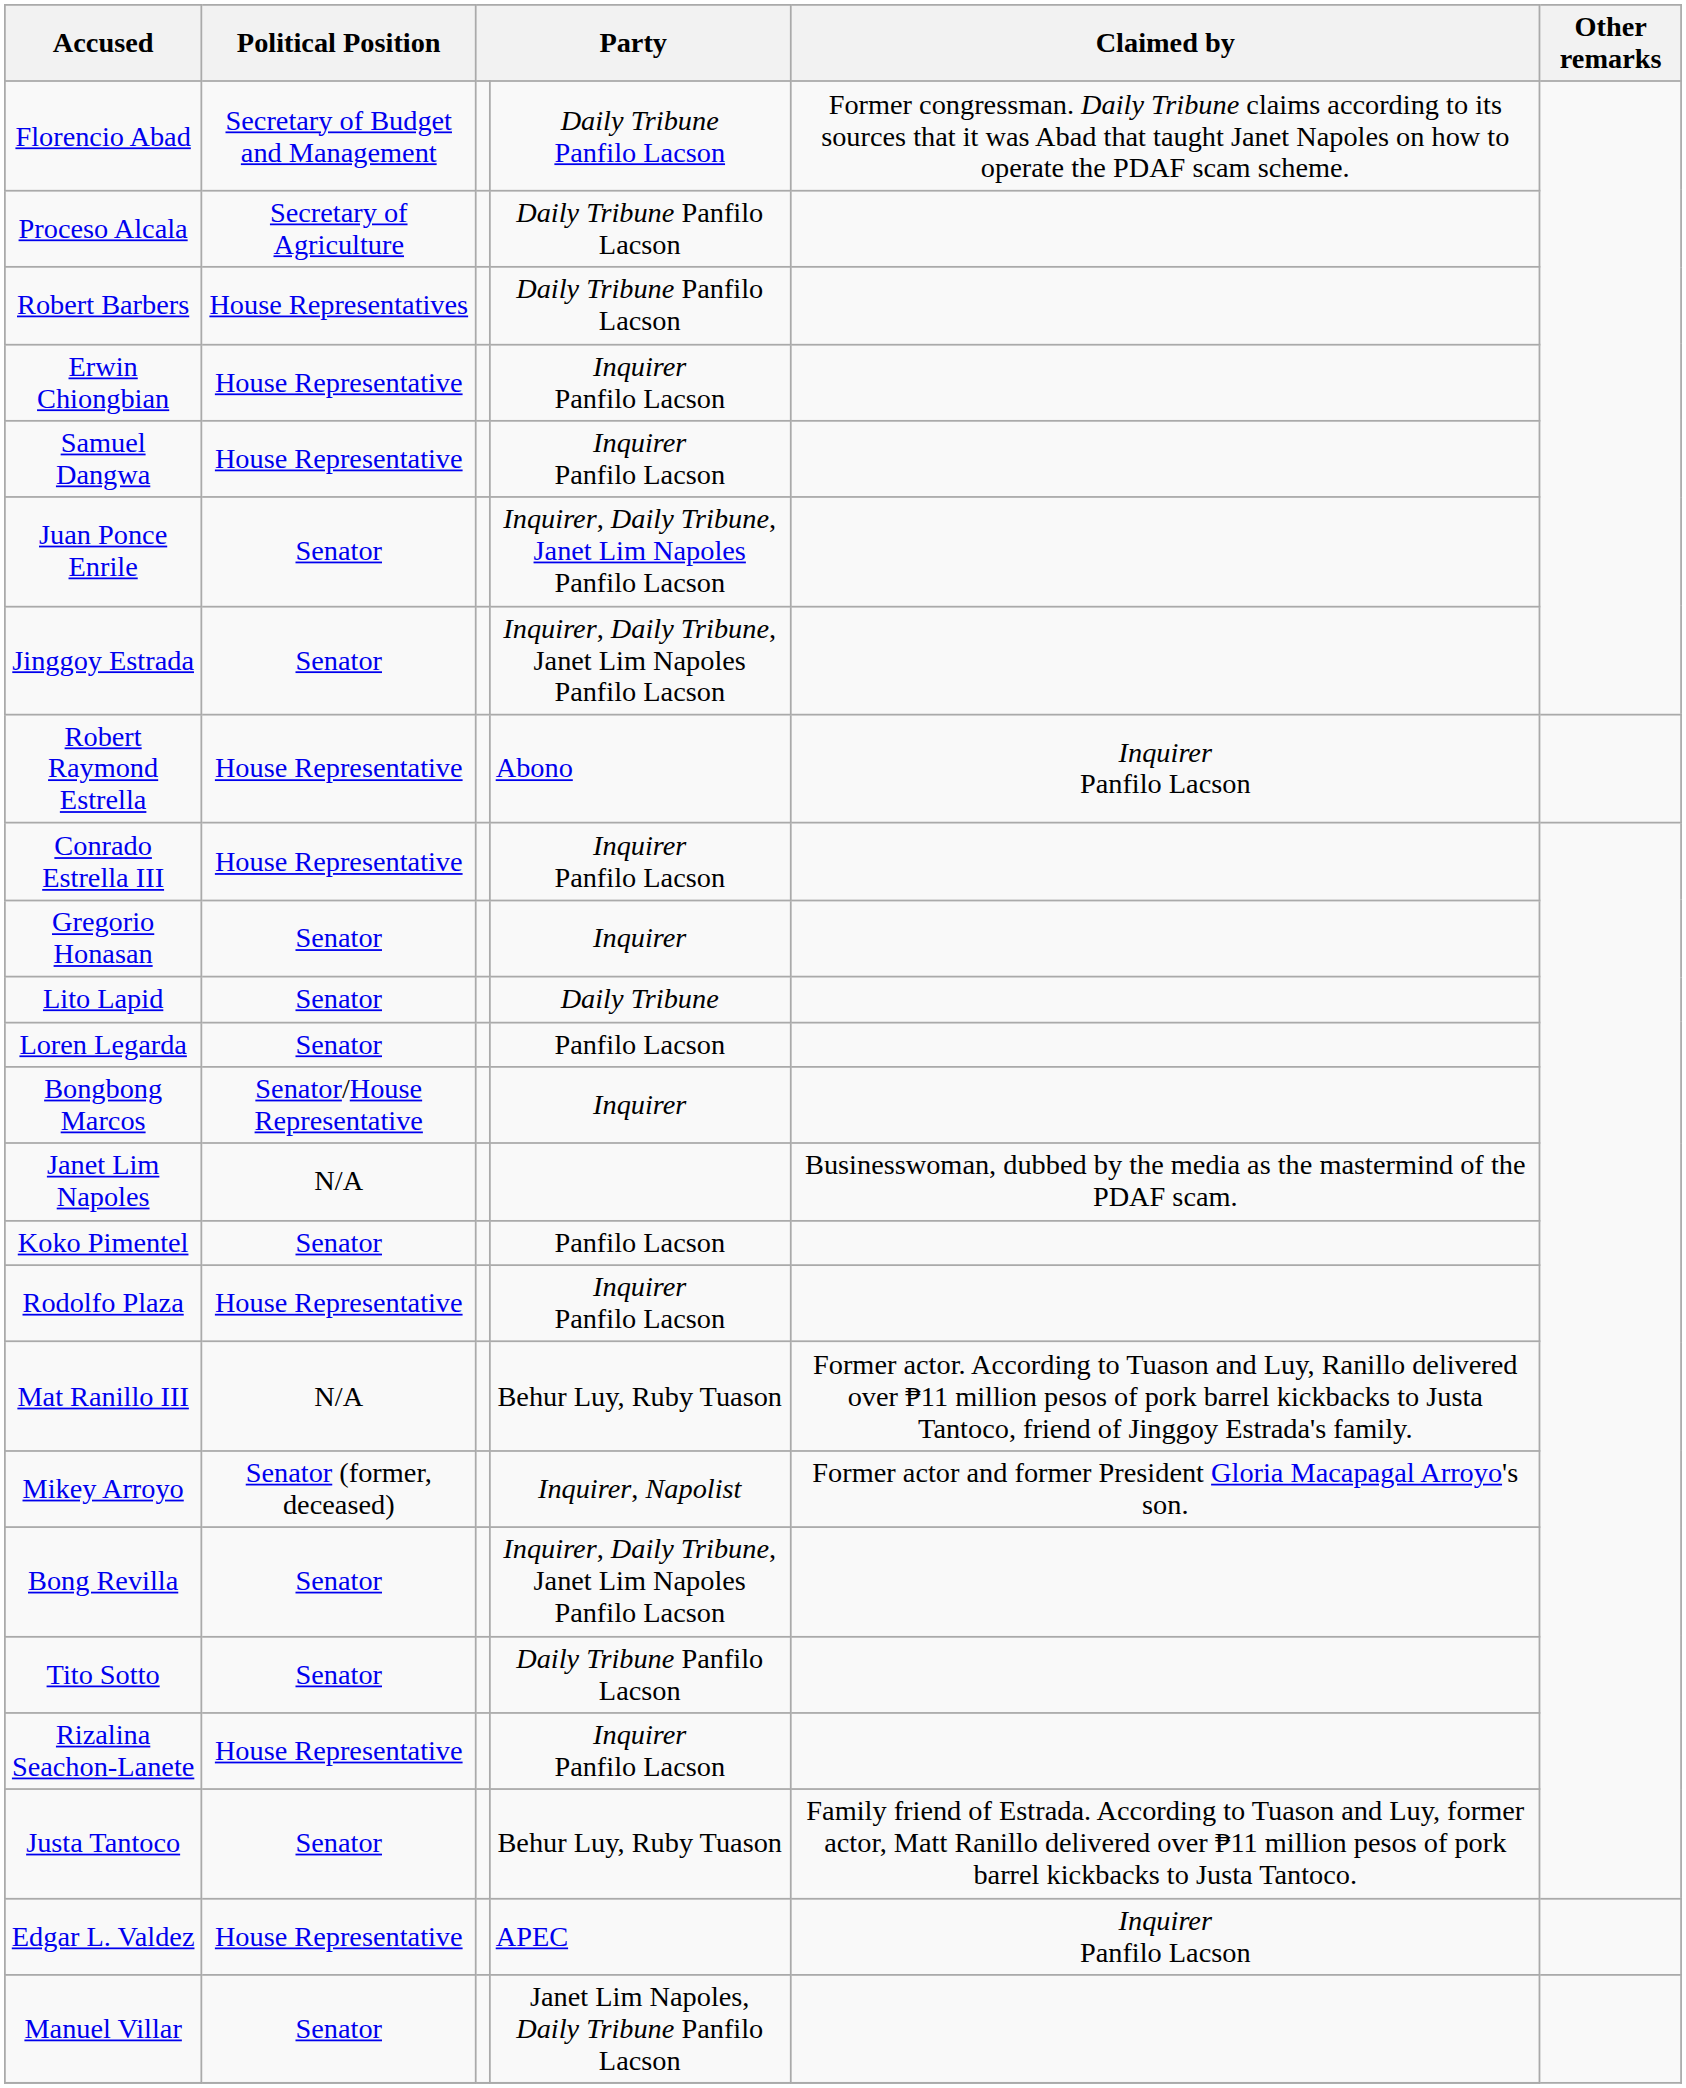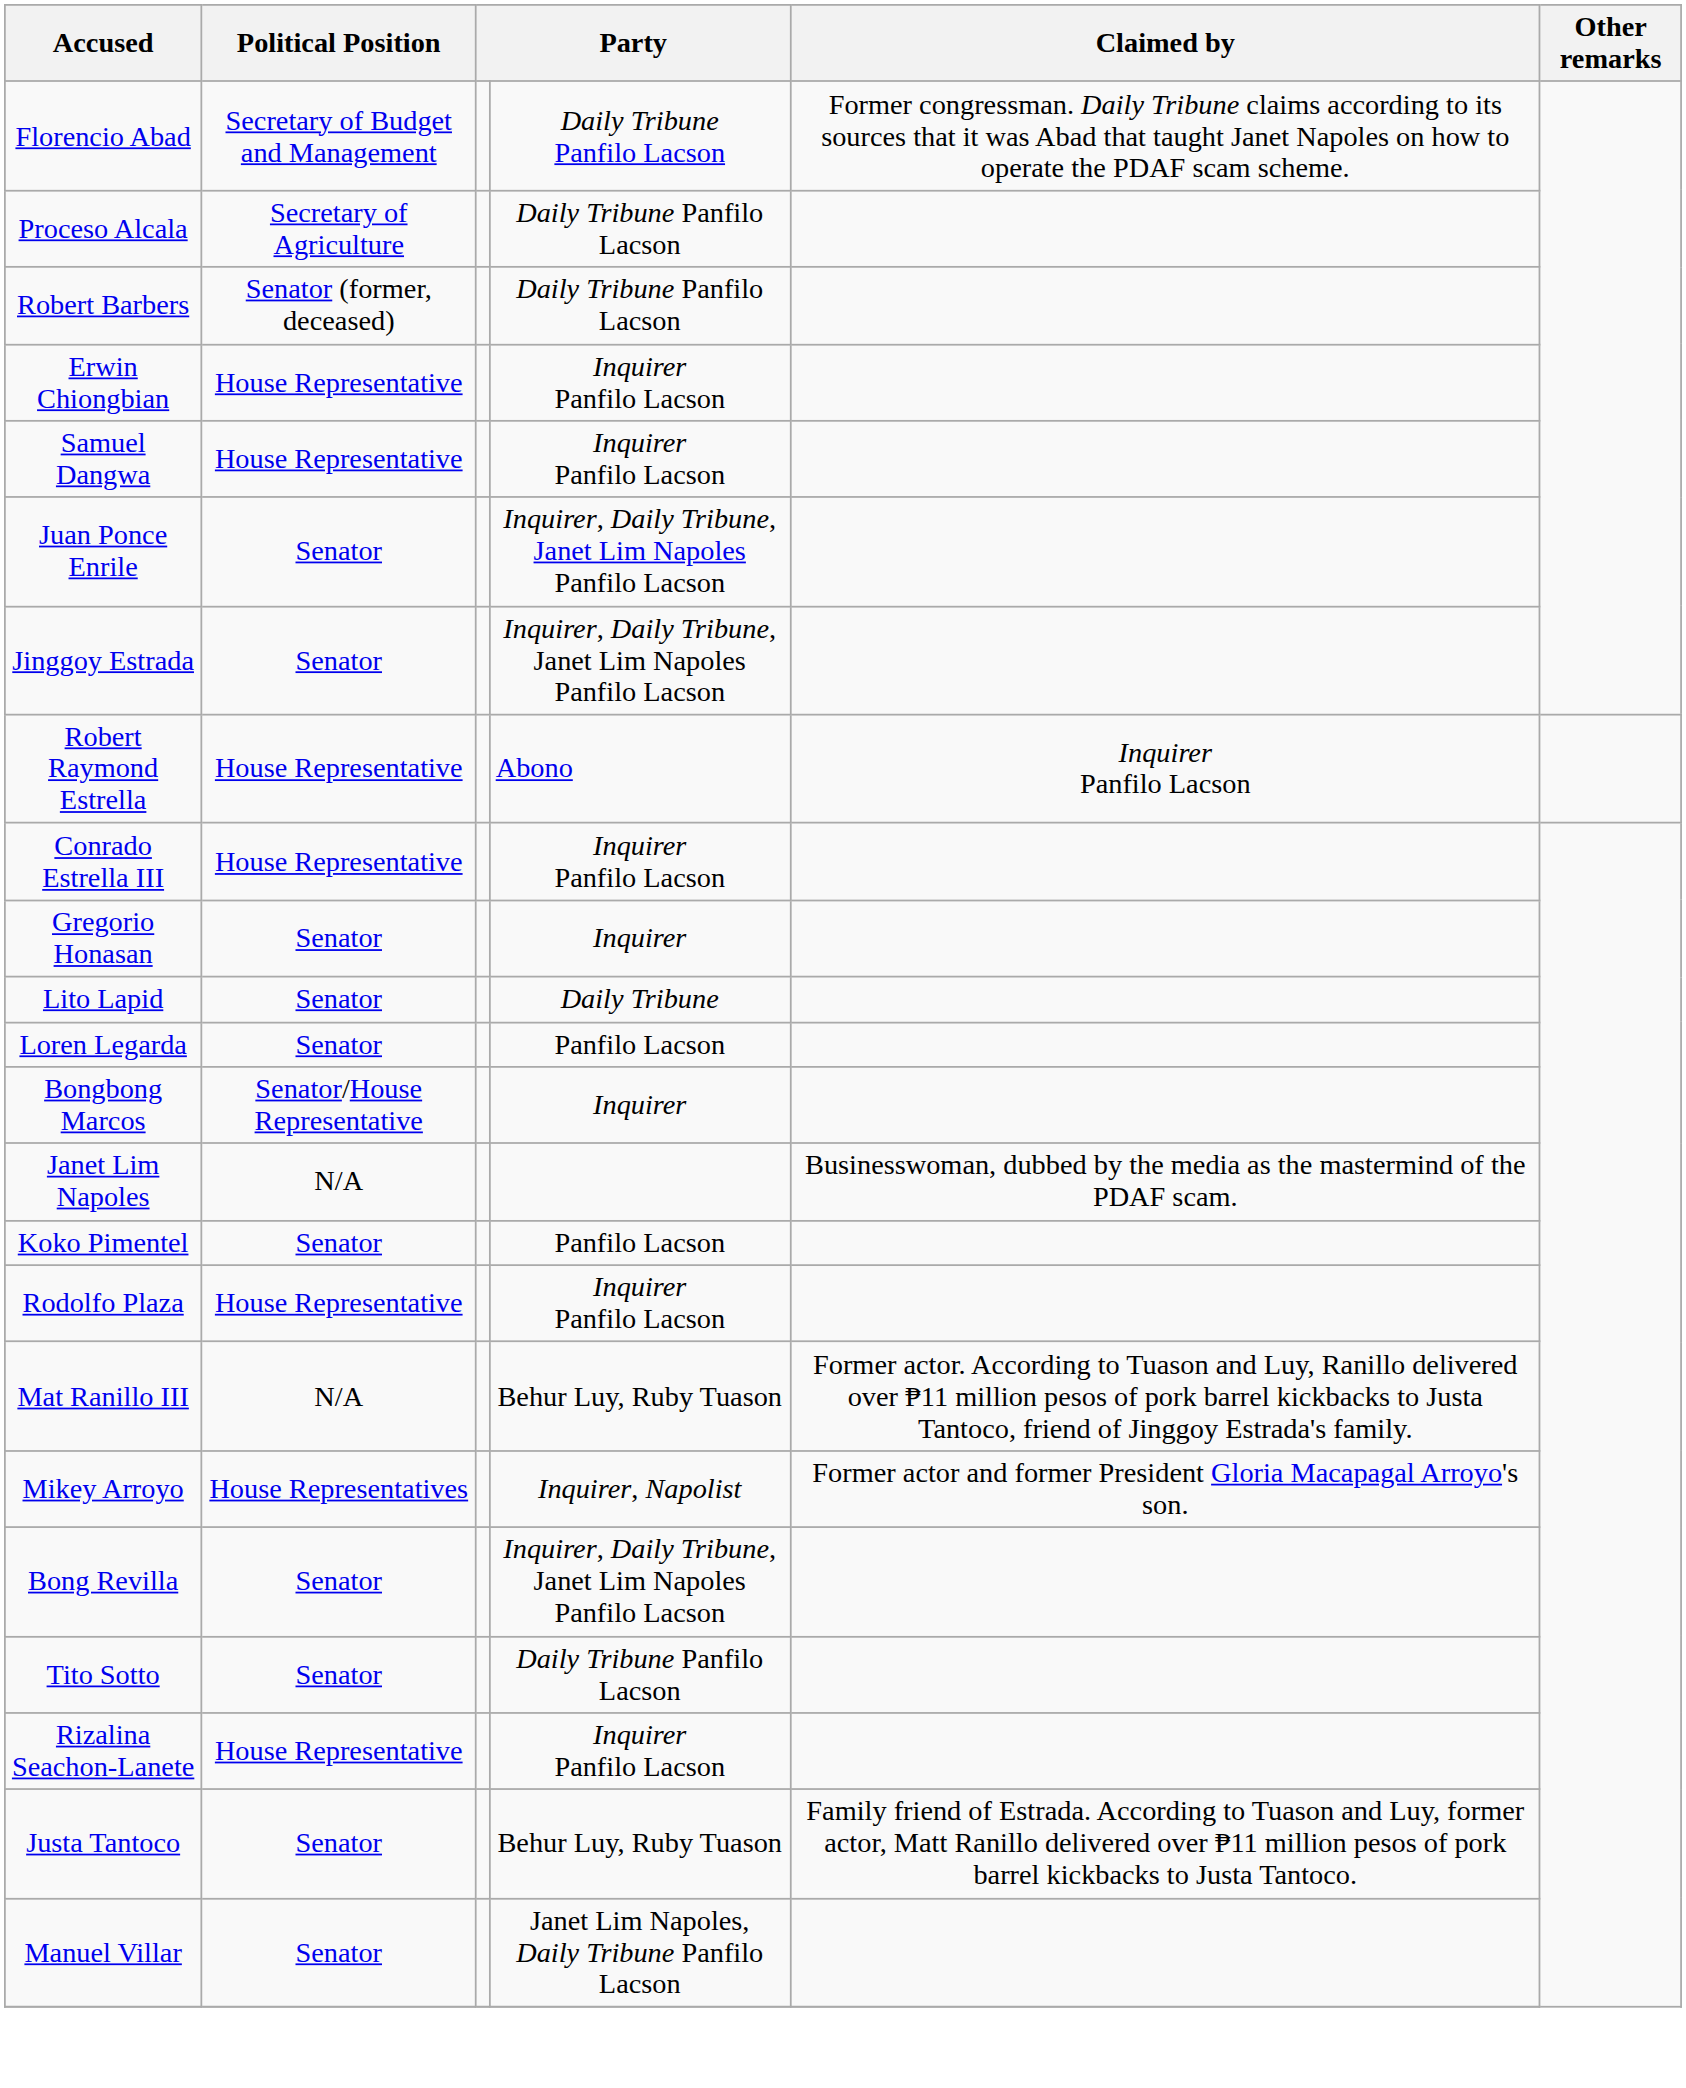Robert Barbers | Political Position: House Representatives -> Senator (former, deceased)
Mikey Arroyo | Political Position: Senator (former, deceased) -> House Representatives
- row: Edgar L. Valdez | House Representative | APEC | Inquirer Panfilo Lacson
